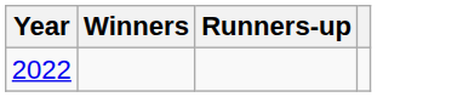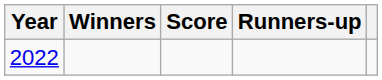+ column: Score
